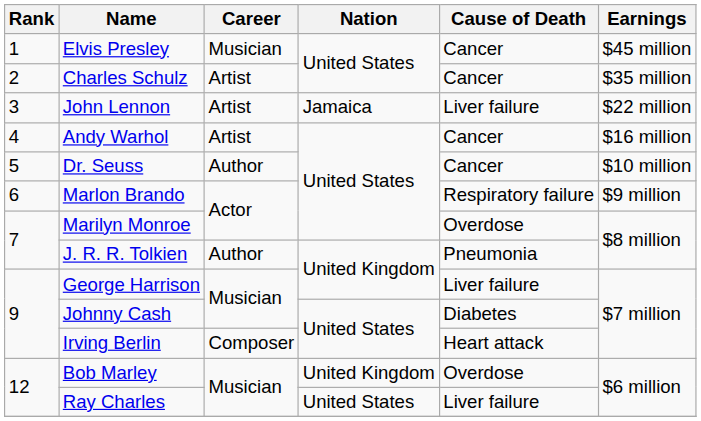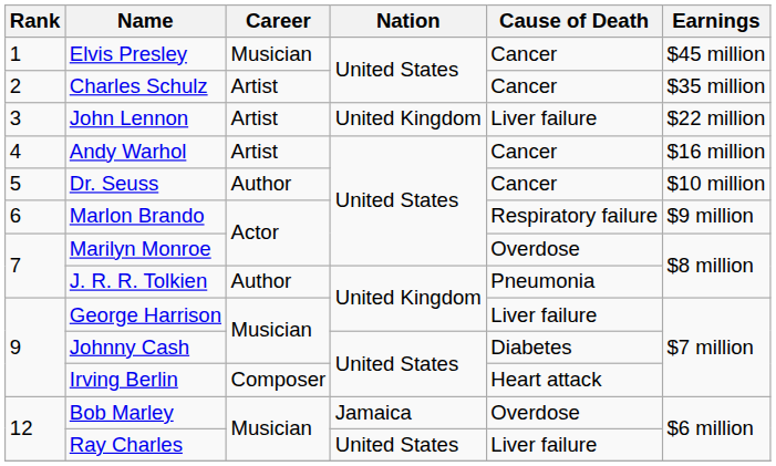John Lennon | Nation: Jamaica -> United Kingdom
Bob Marley | Nation: United Kingdom -> Jamaica
